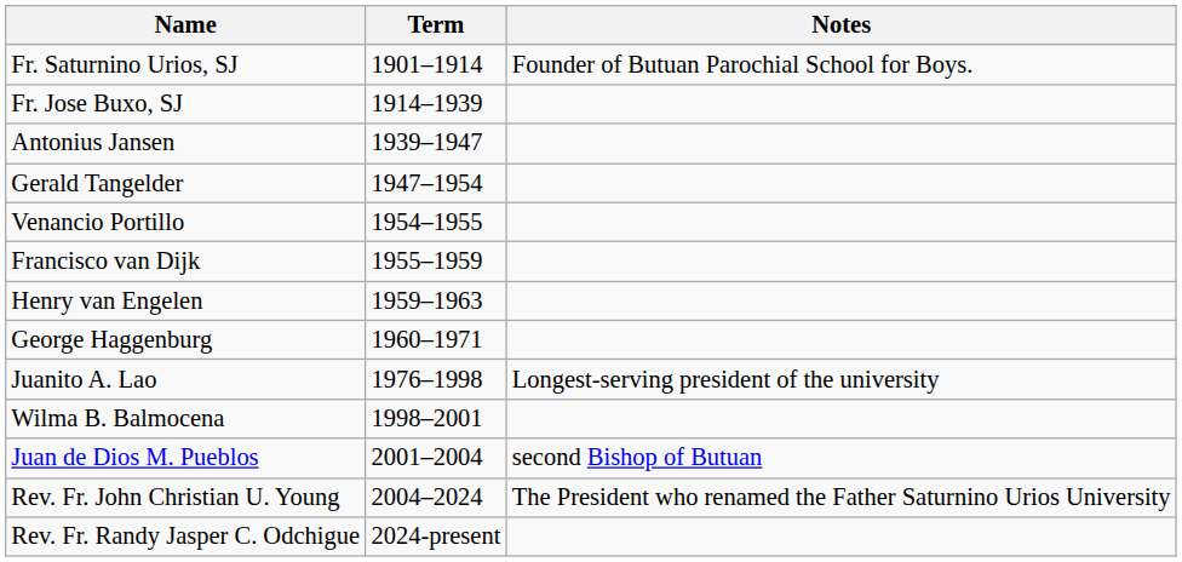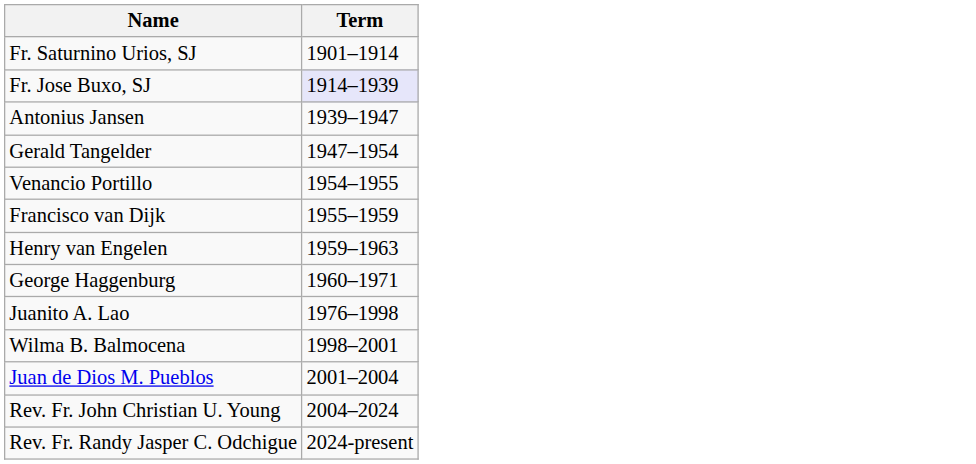- column: Notes | Founder of Butuan Parochial School for Boys. | Longest-serving president of the university | second Bishop of Butuan | The President who renamed the Father Saturnino Urios University
Fr. Jose Buxo, SJ | Term: no background -> lavender background
